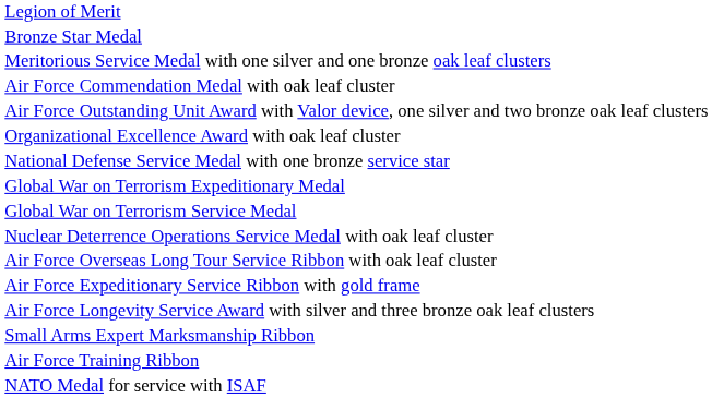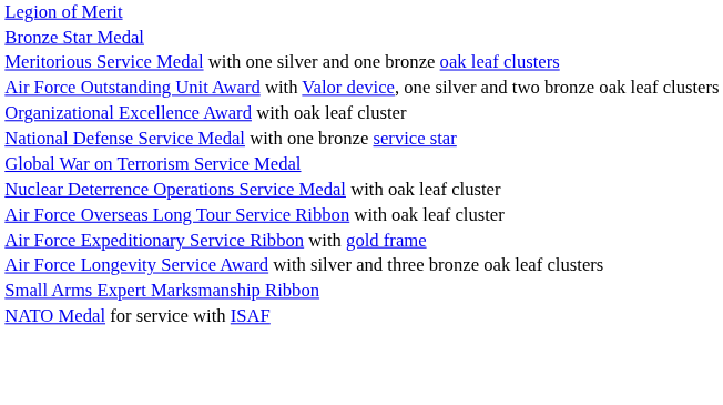- row: Air Force Commendation Medal with oak leaf cluster
- row: Global War on Terrorism Expeditionary Medal
- row: Air Force Training Ribbon
